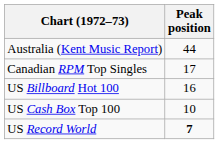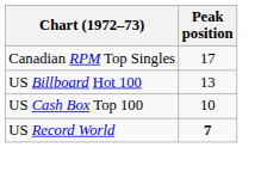- row: Australia (Kent Music Report) | 44
US Billboard Hot 100 | Peak position: 16 -> 13
